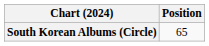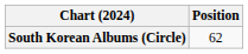South Korean Albums (Circle) | Position: 65 -> 62
